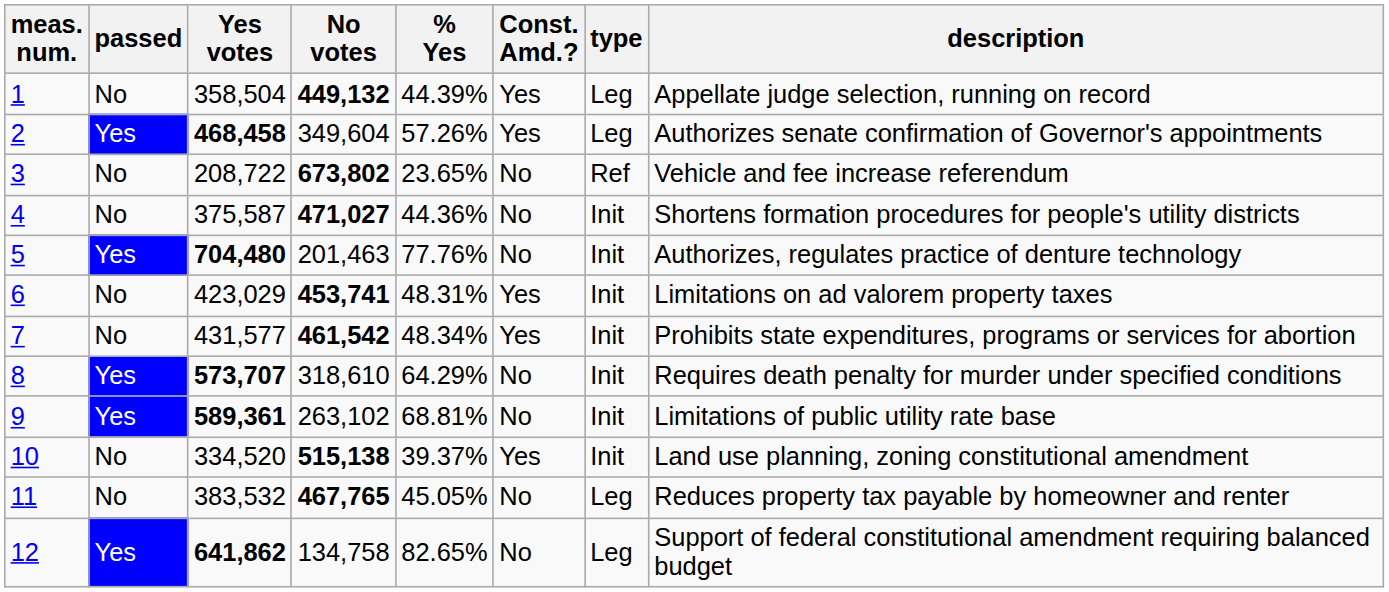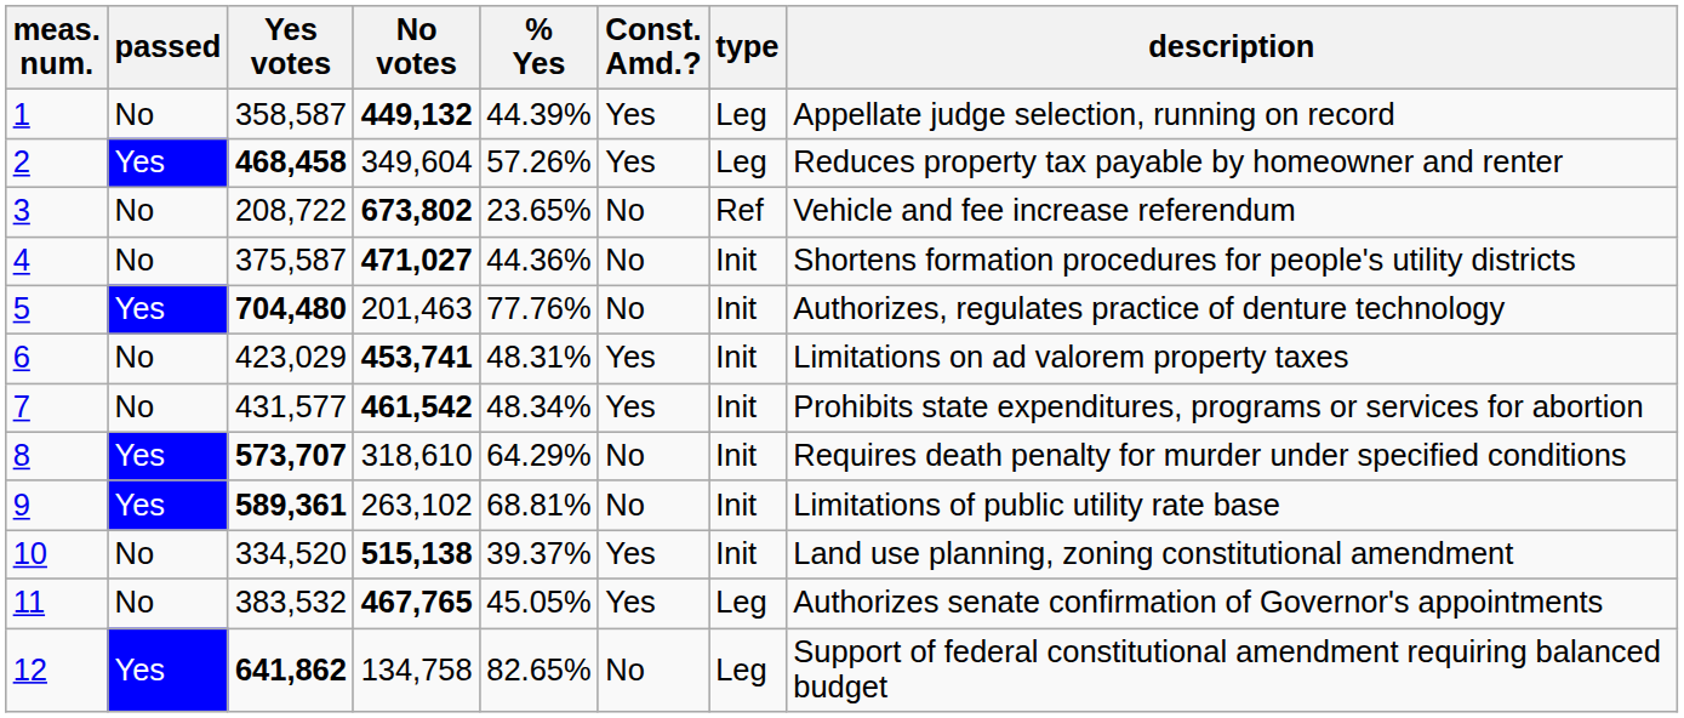1 | Yes votes: 358,504 -> 358,587
2 | description: Authorizes senate confirmation of Governor's appointments -> Reduces property tax payable by homeowner and renter
11 | Const. Amd.?: No -> Yes
11 | description: Reduces property tax payable by homeowner and renter -> Authorizes senate confirmation of Governor's appointments
